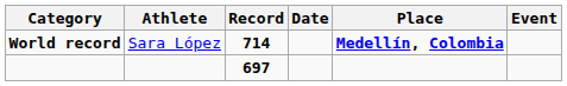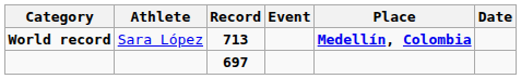columns swapped: Date <-> Event
World record | Record: 714 -> 713
